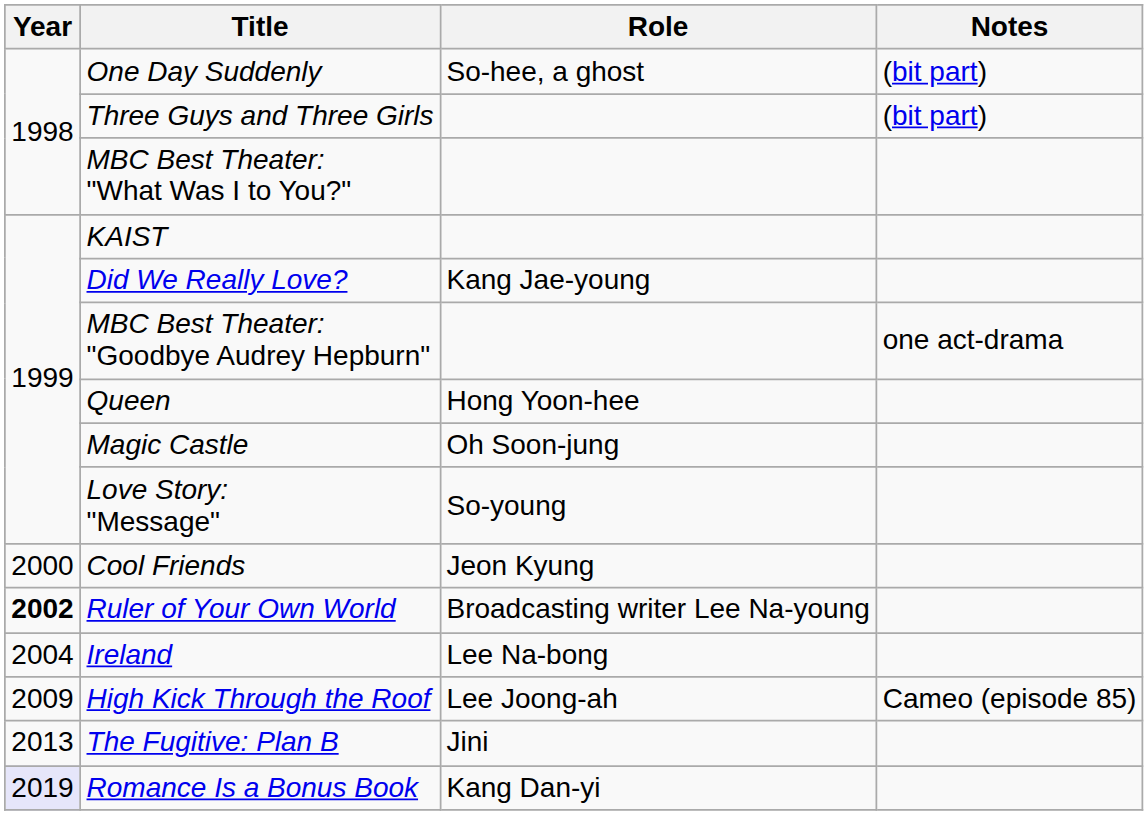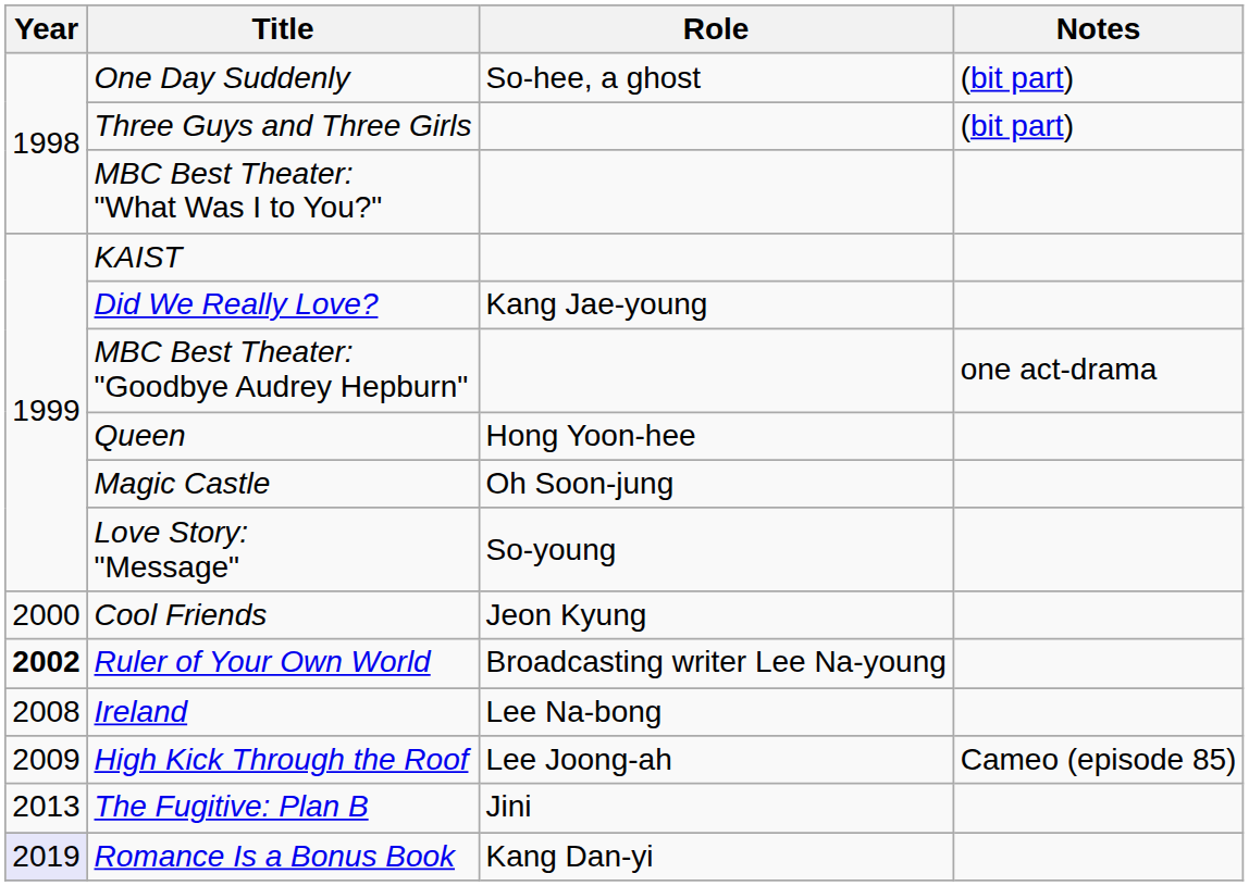Ireland | Year: 2004 -> 2008
